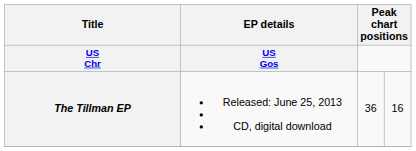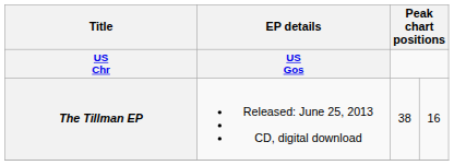The Tillman EP | column 3: 36 -> 38
